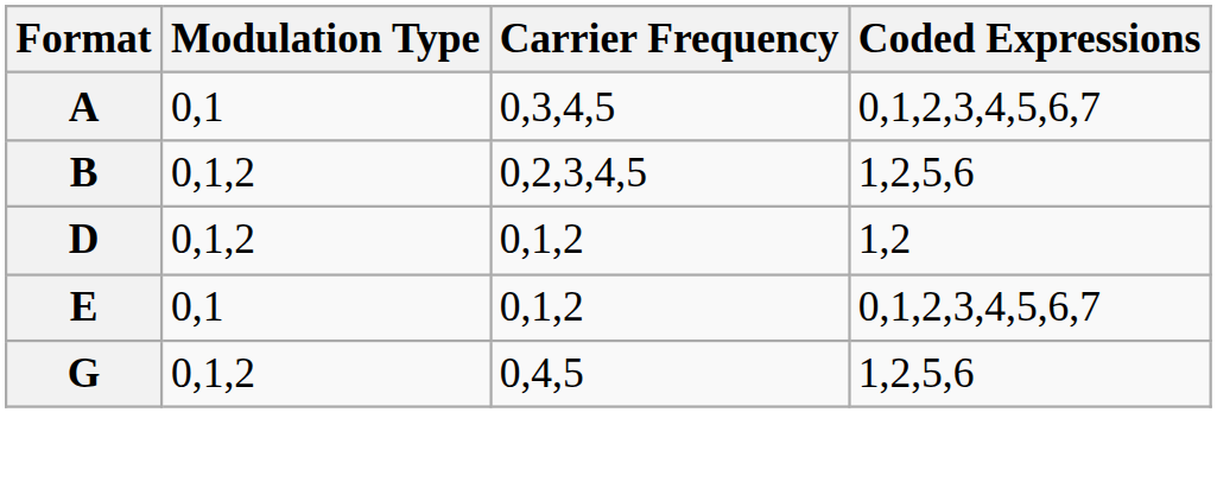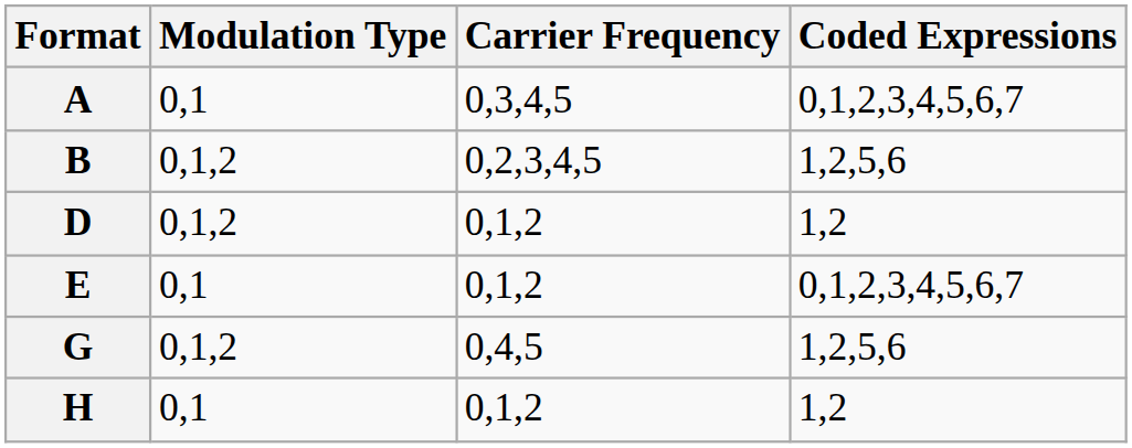+ row: H | 0,1 | 0,1,2 | 1,2
